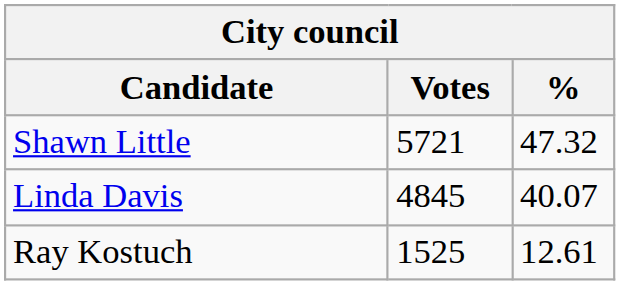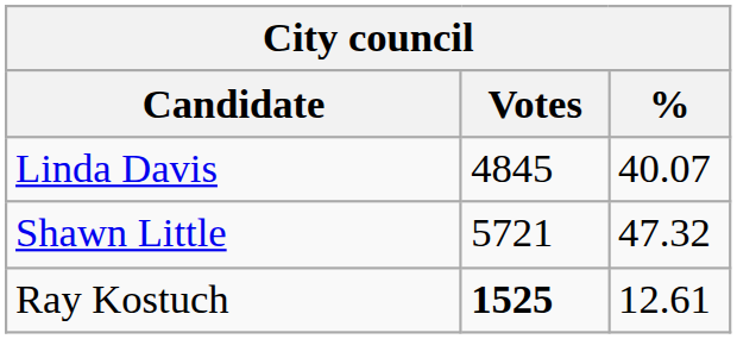rows swapped: Shawn Little <-> Linda Davis
Ray Kostuch | Votes: normal -> bold
